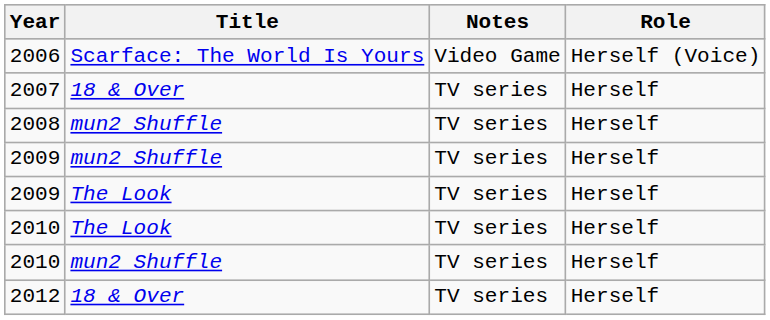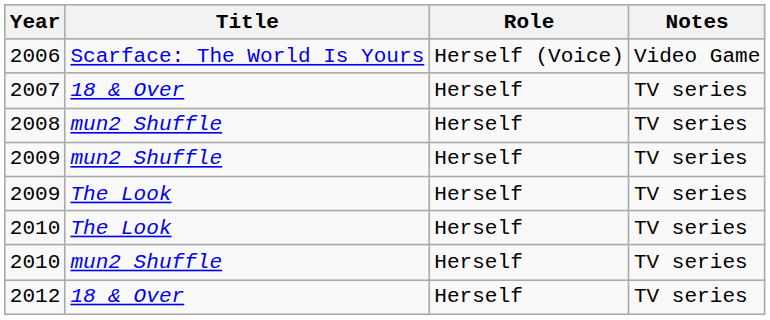columns swapped: Role <-> Notes
